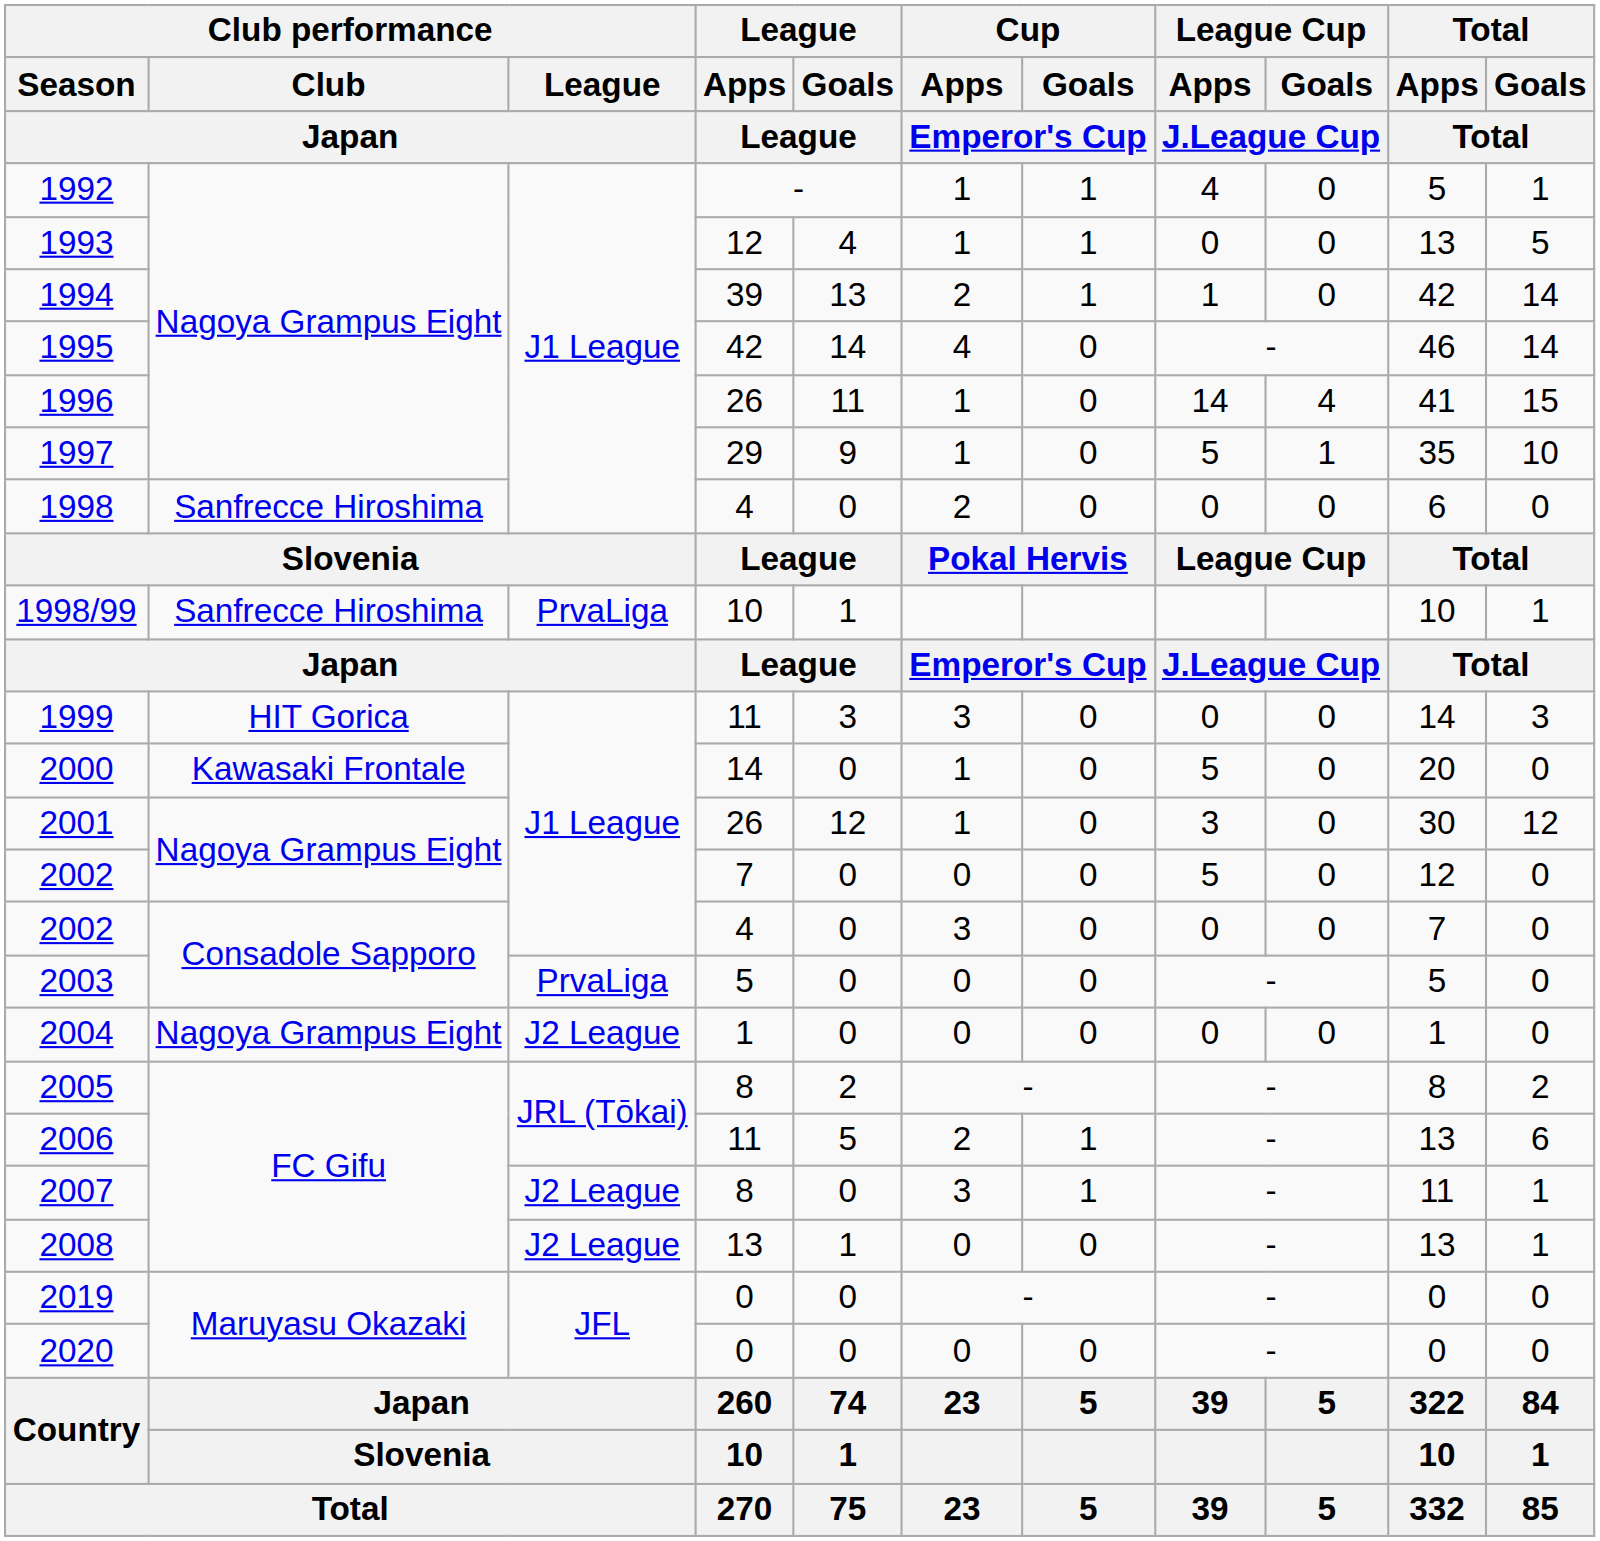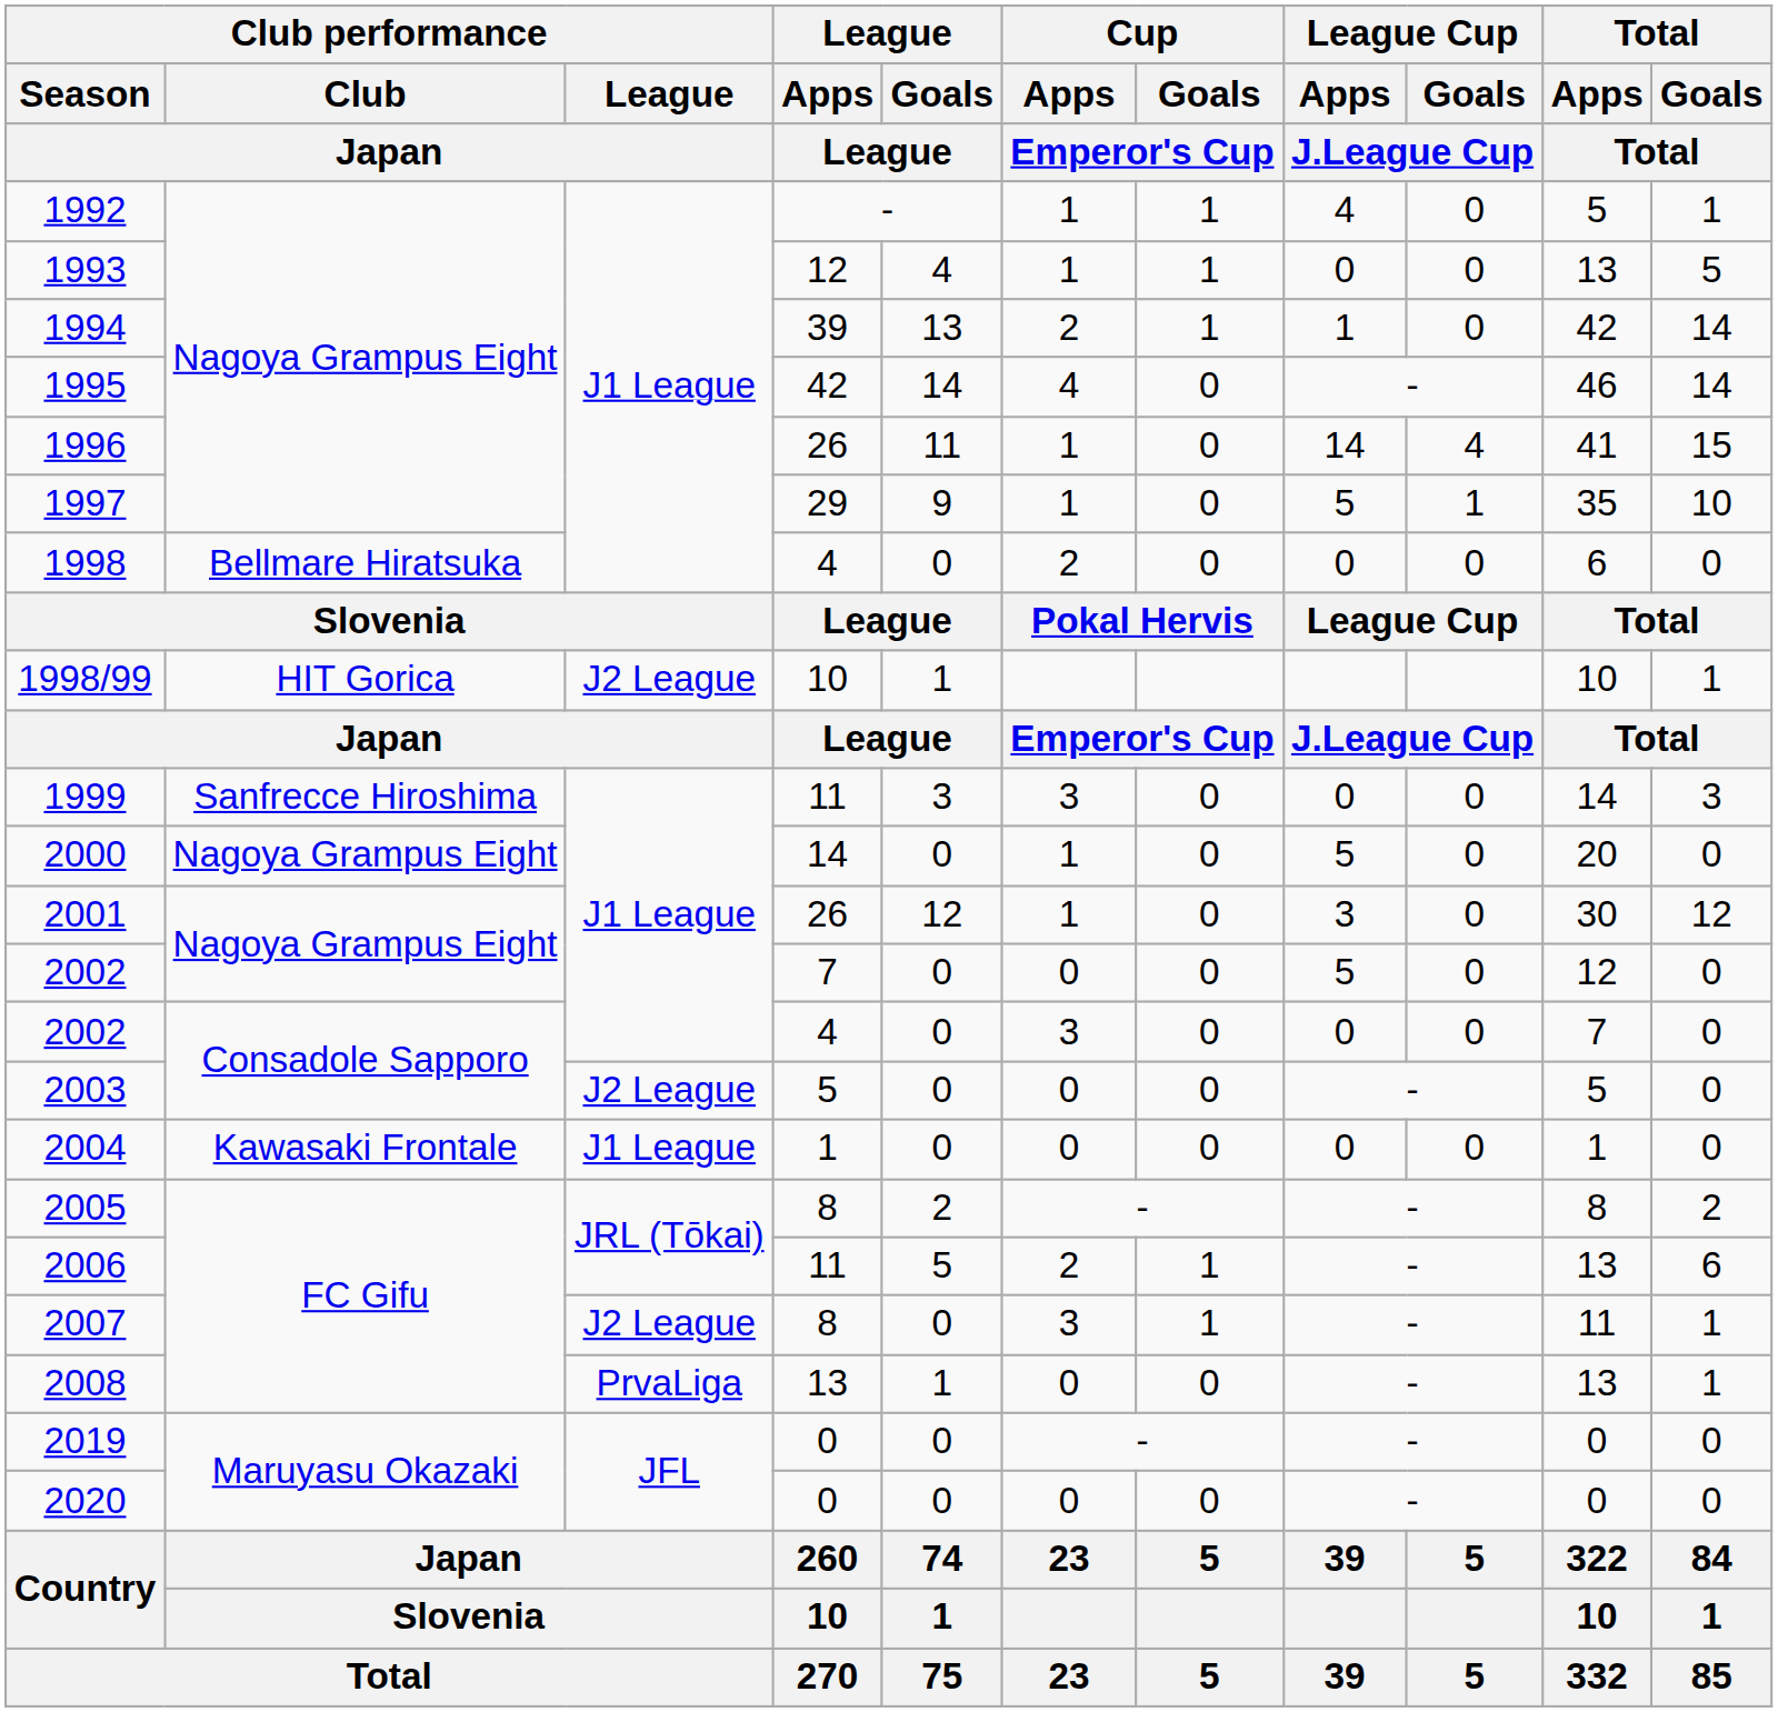1998 | Club performance / Club / Japan: Sanfrecce Hiroshima -> Bellmare Hiratsuka
1998/99 | Club performance / Club / Japan: Sanfrecce Hiroshima -> HIT Gorica
1998/99 | Club performance / League / Japan: PrvaLiga -> J2 League
1999 | Club performance / Club / Japan: HIT Gorica -> Sanfrecce Hiroshima
2000 | Club performance / Club / Japan: Kawasaki Frontale -> Nagoya Grampus Eight
2003 | Club performance / League / Japan: PrvaLiga -> J2 League
2004 | Club performance / Club / Japan: Nagoya Grampus Eight -> Kawasaki Frontale
2004 | Club performance / League / Japan: J2 League -> J1 League
2008 | Club performance / League / Japan: J2 League -> PrvaLiga
